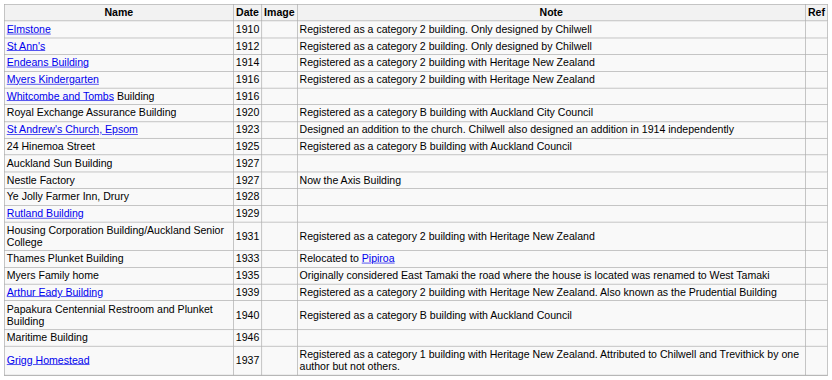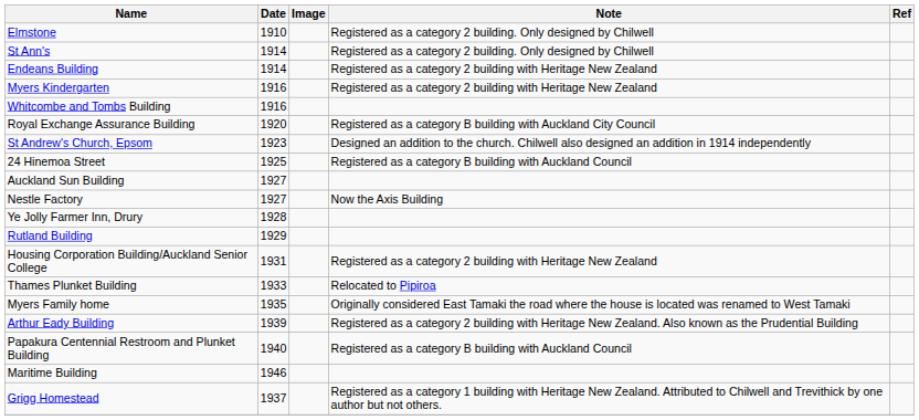St Ann's | Date: 1912 -> 1914
